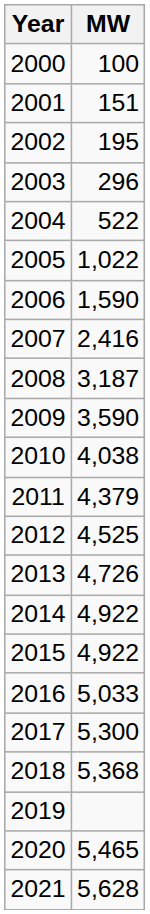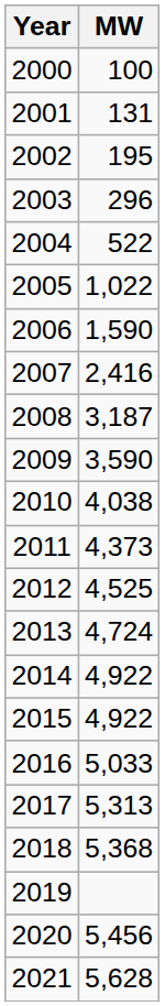2001 | MW: 151 -> 131
2011 | MW: 4,379 -> 4,373
2013 | MW: 4,726 -> 4,724
2017 | MW: 5,300 -> 5,313
2020 | MW: 5,465 -> 5,456
